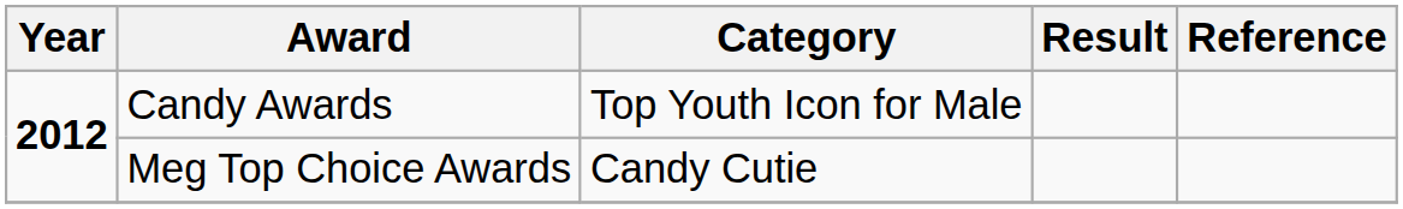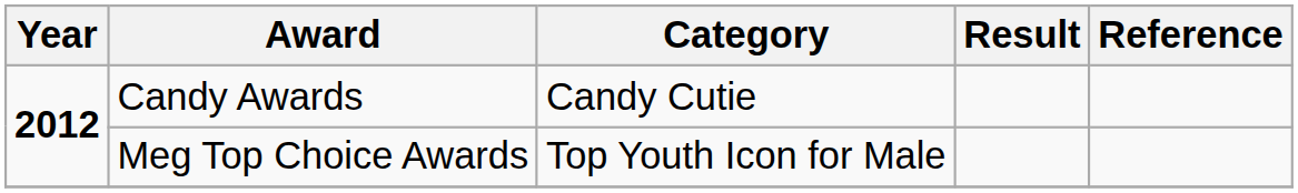Candy Awards | Category: Top Youth Icon for Male -> Candy Cutie
Meg Top Choice Awards | Category: Candy Cutie -> Top Youth Icon for Male
